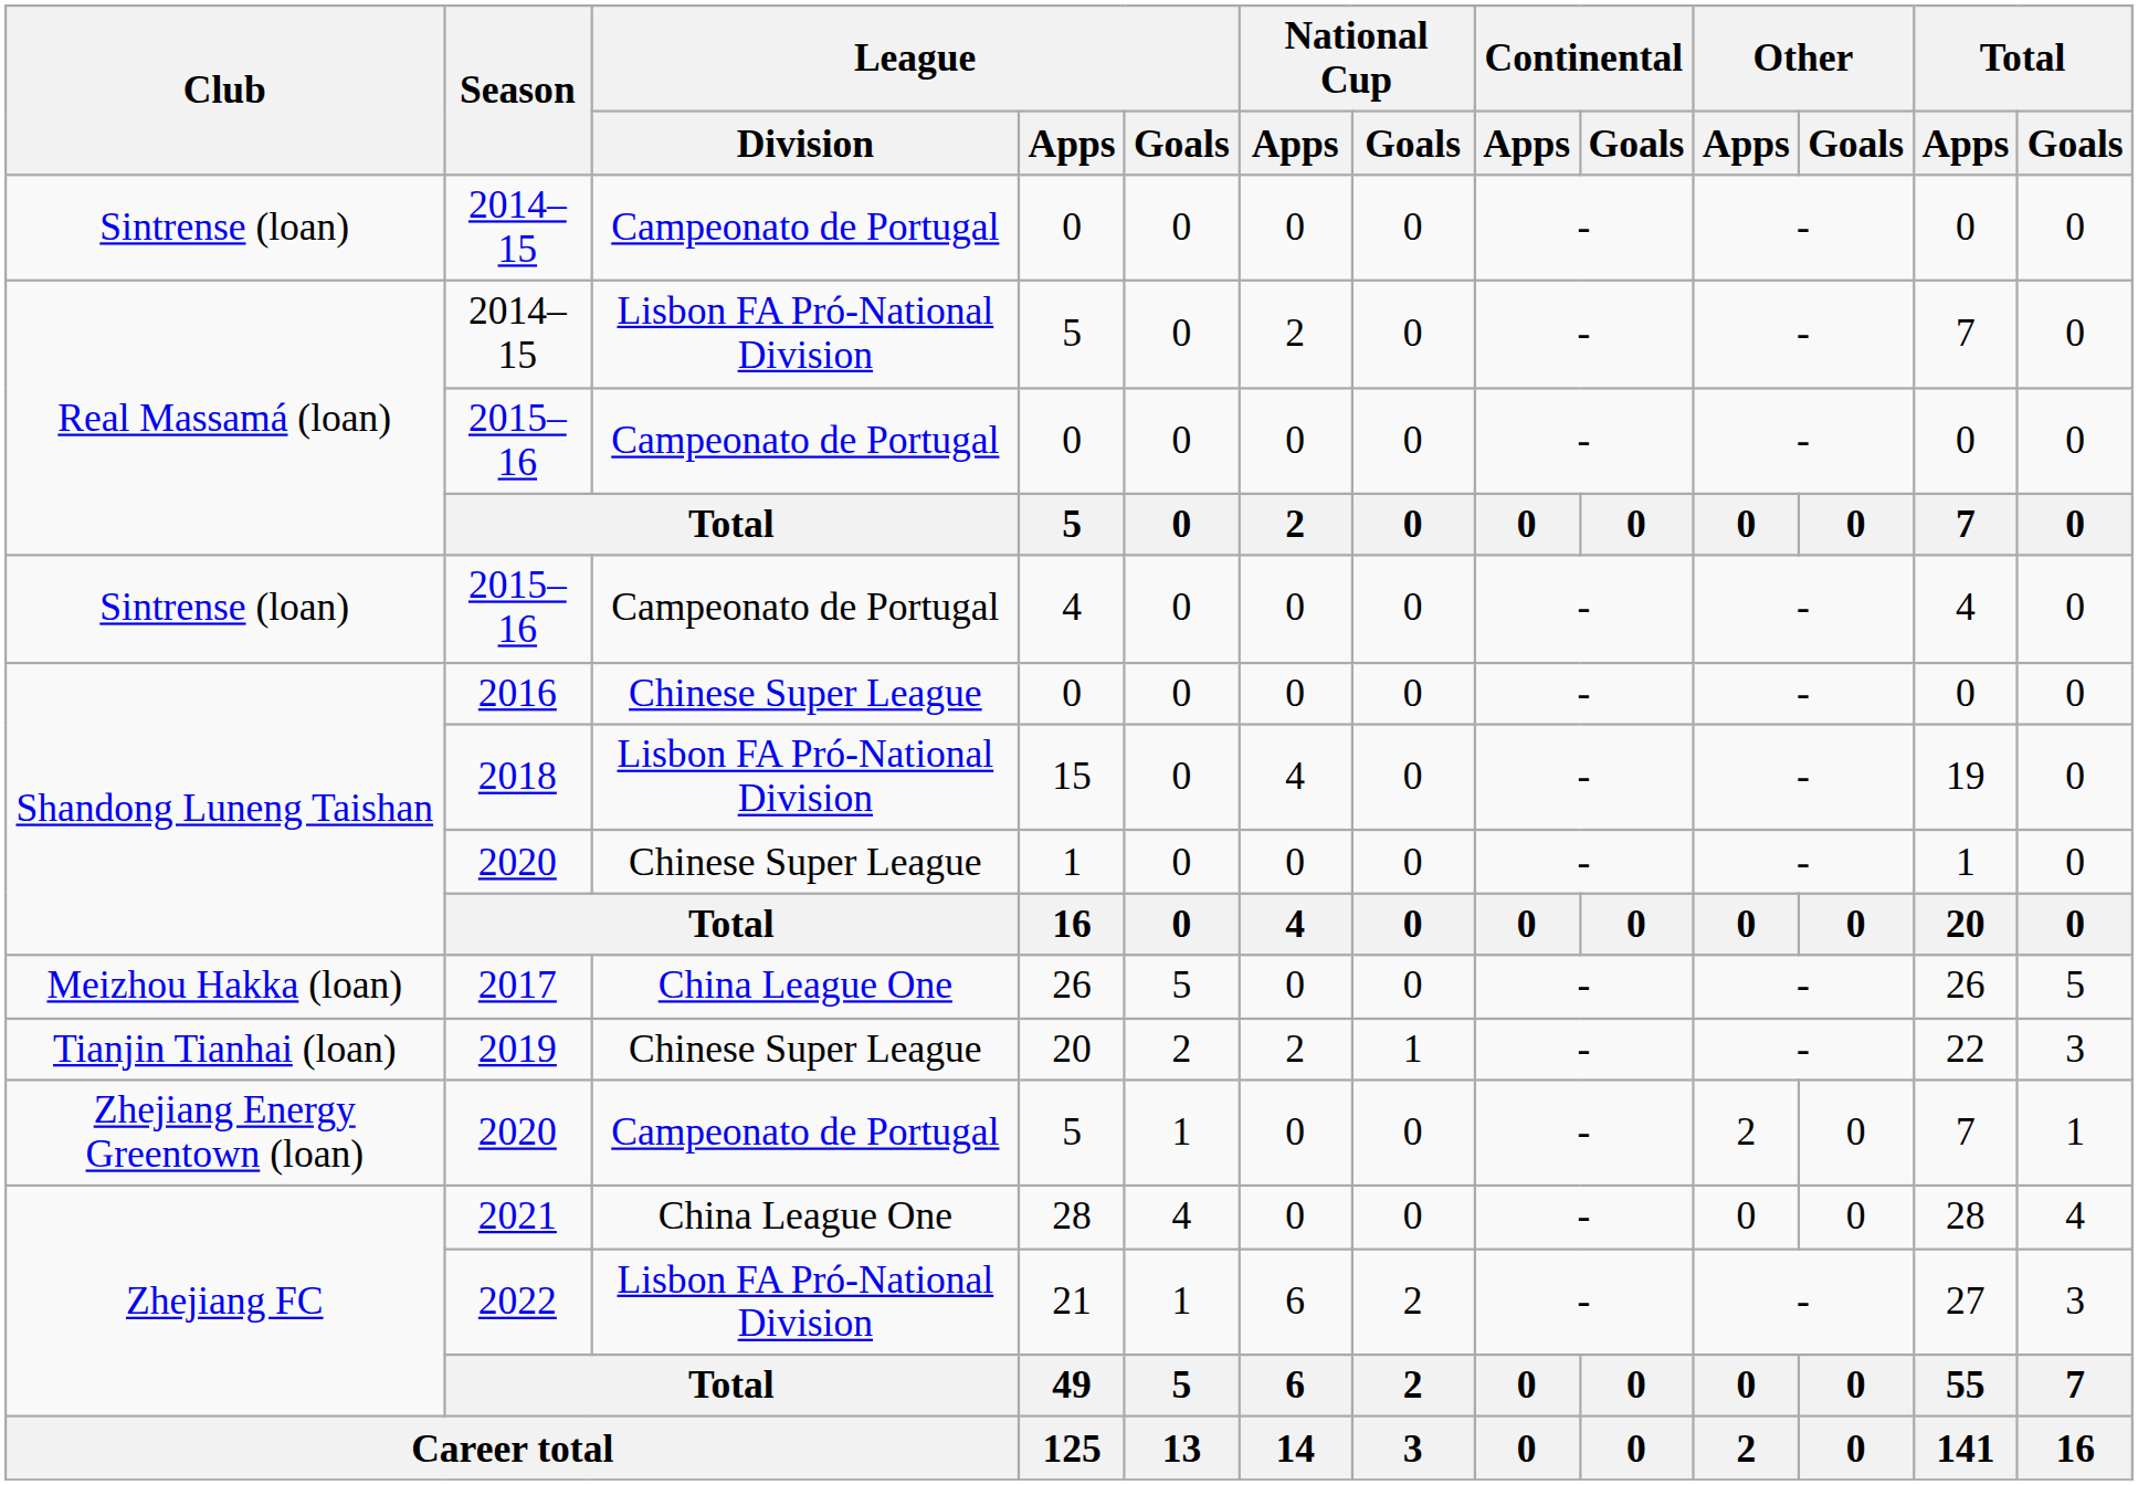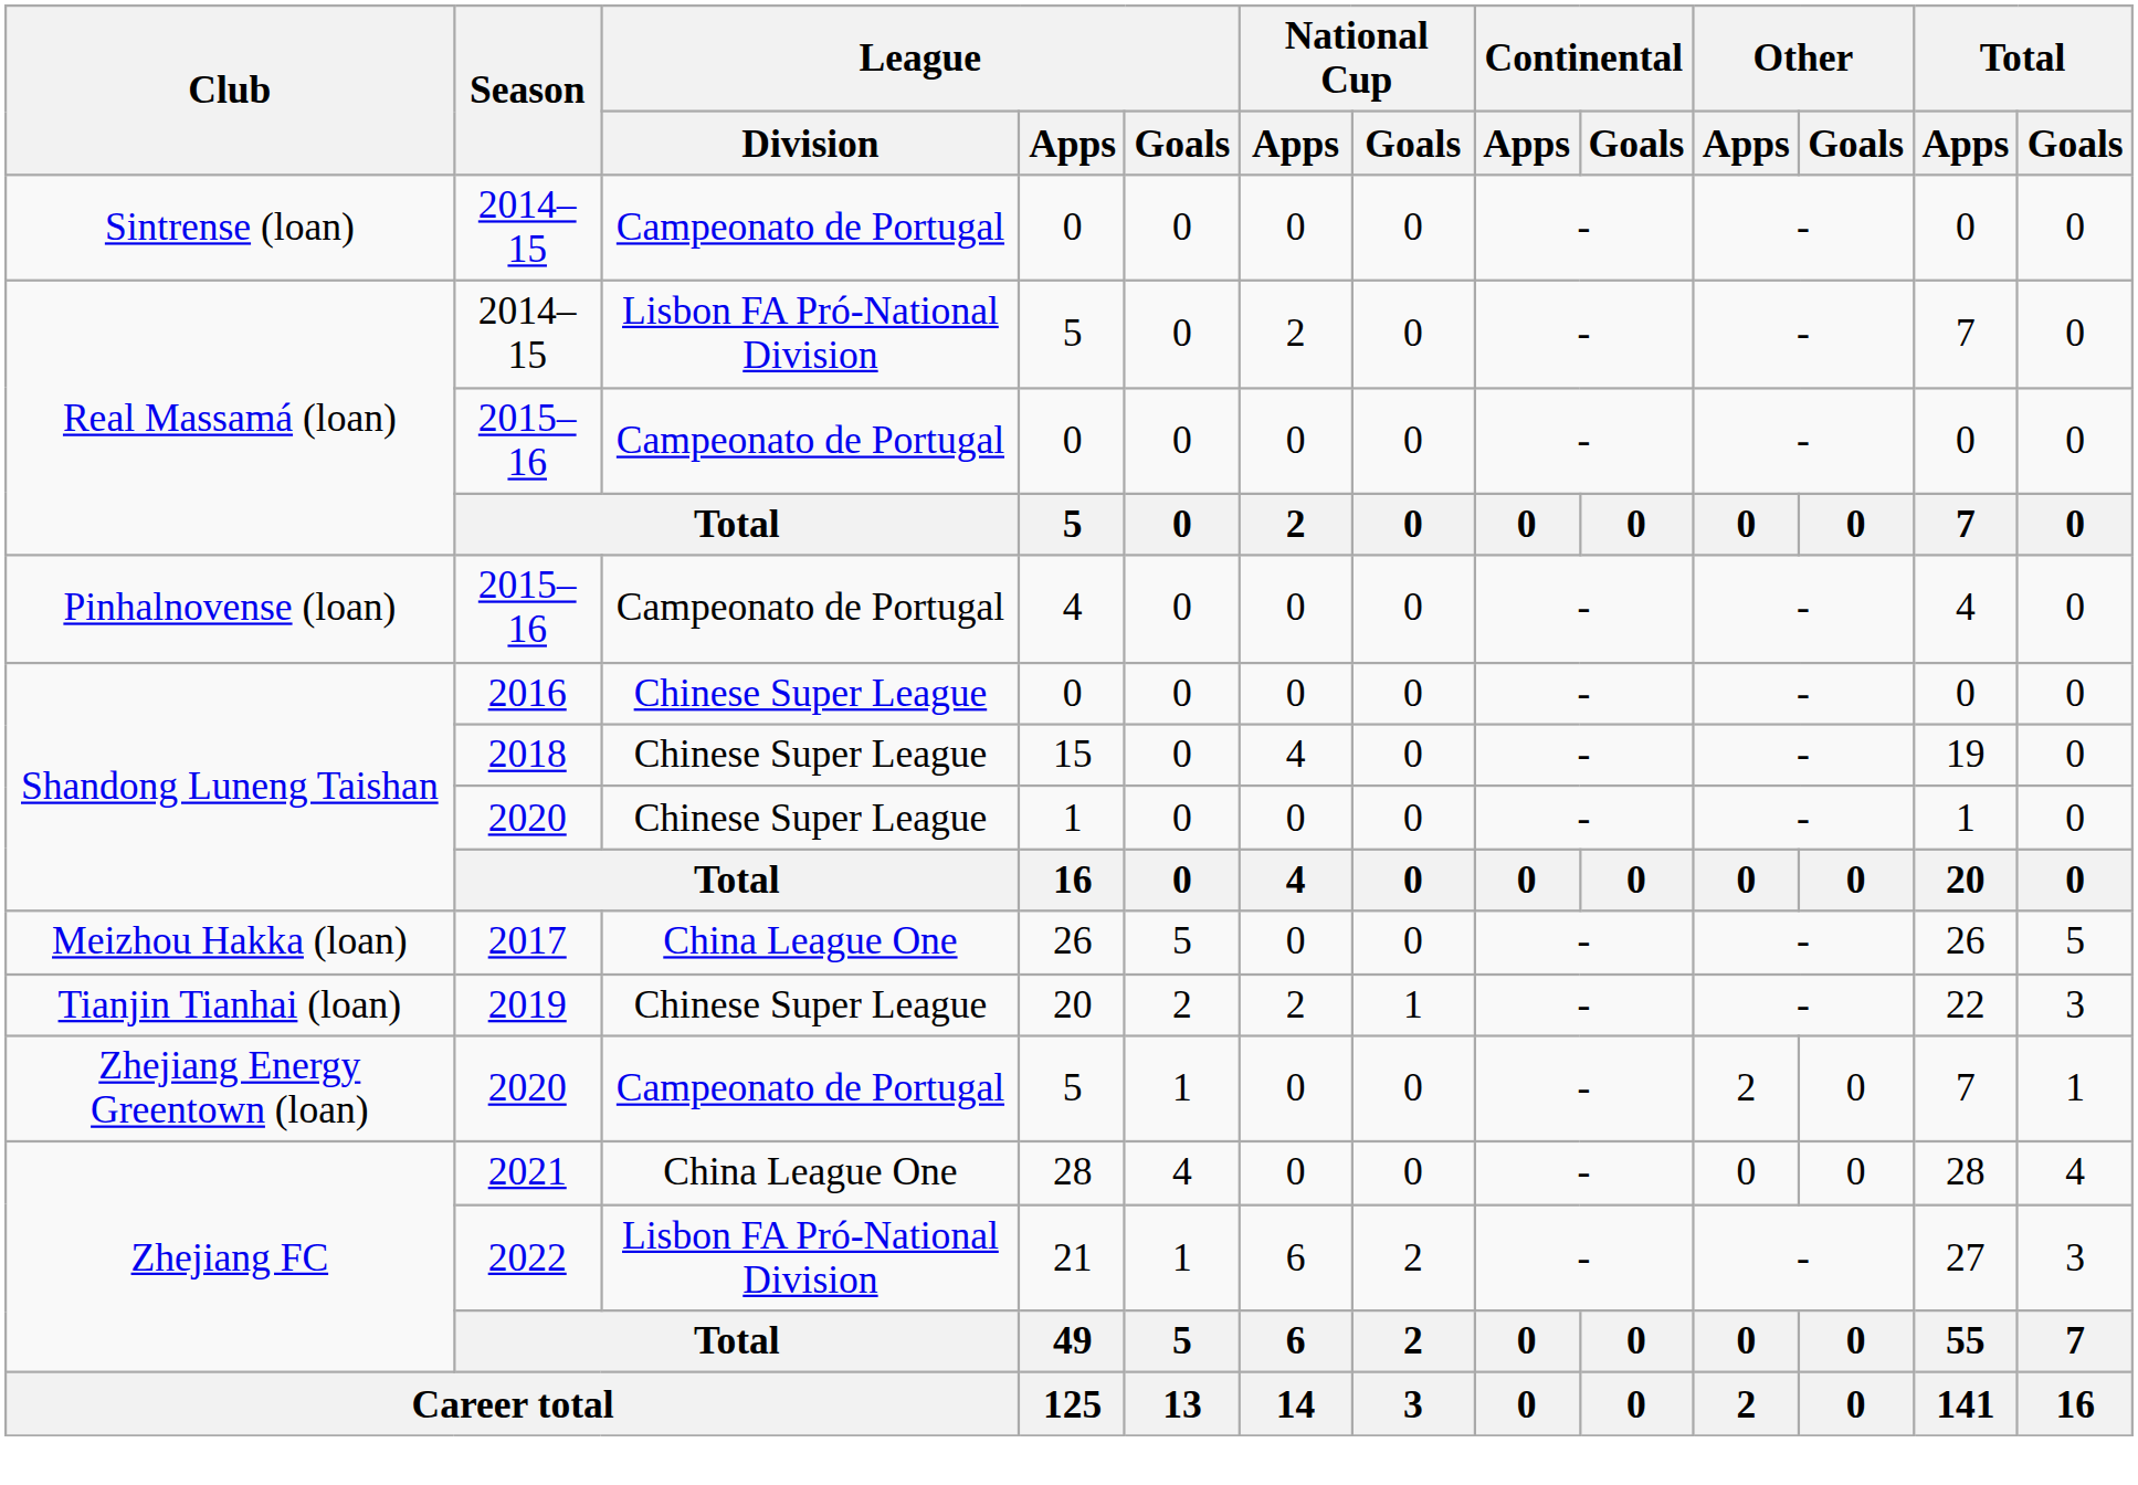2015–16 / 4 | Club: Sintrense (loan) -> Pinhalnovense (loan)
2018 | League / Division: Lisbon FA Pró-National Division -> Chinese Super League
